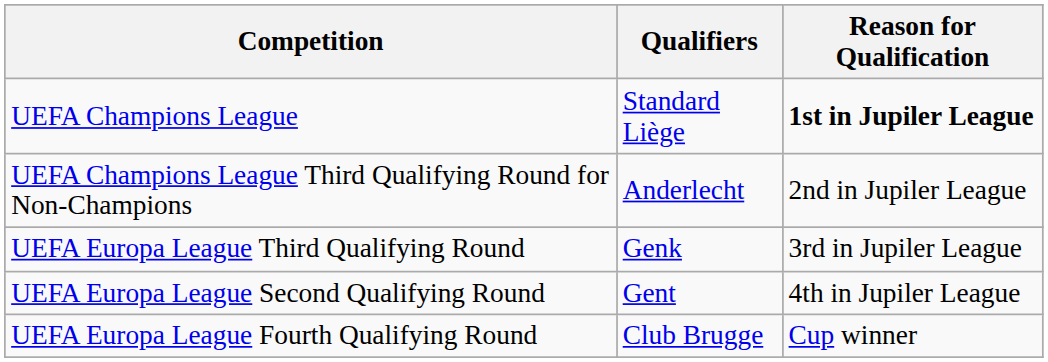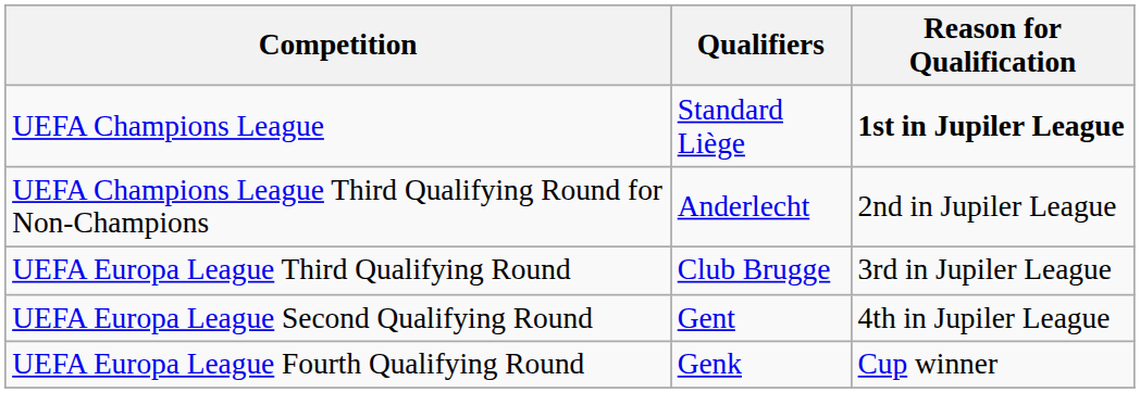UEFA Europa League Third Qualifying Round | Qualifiers: Genk -> Club Brugge
UEFA Europa League Fourth Qualifying Round | Qualifiers: Club Brugge -> Genk
